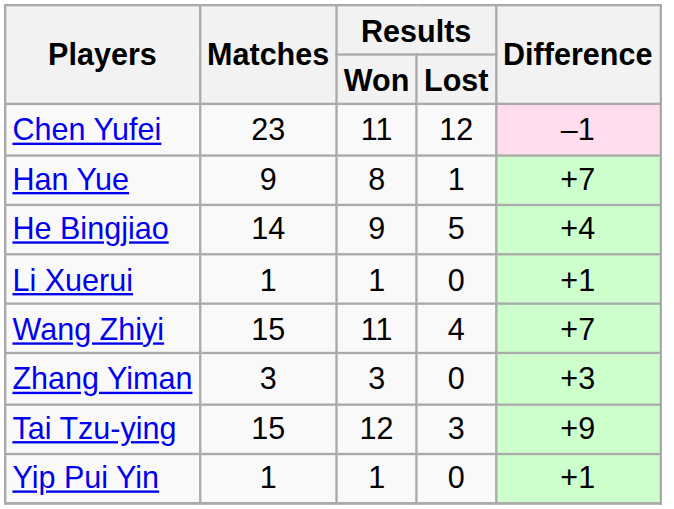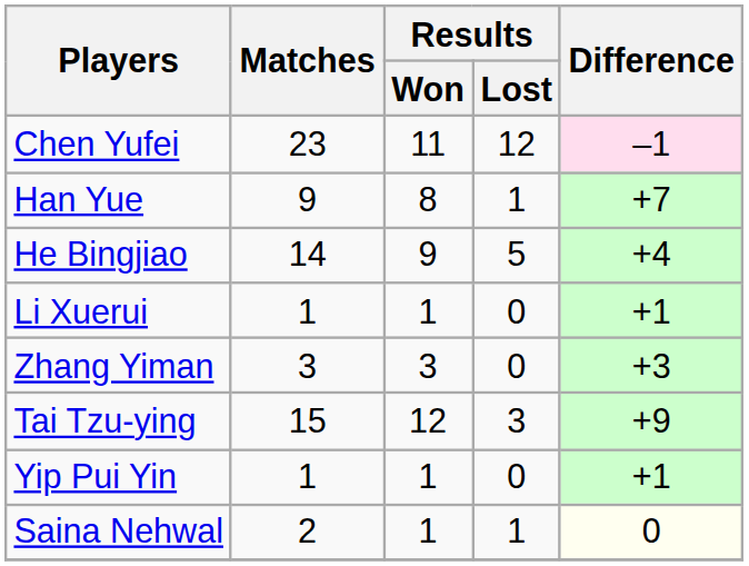- row: Wang Zhiyi | 15 | 11 | 4 | +7
+ row: Saina Nehwal | 2 | 1 | 1 | 0
